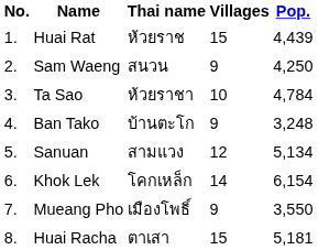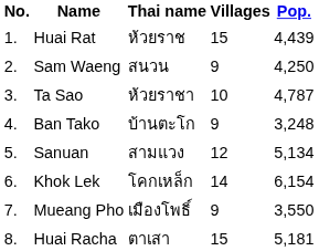Ta Sao | Pop.: 4,784 -> 4,787
